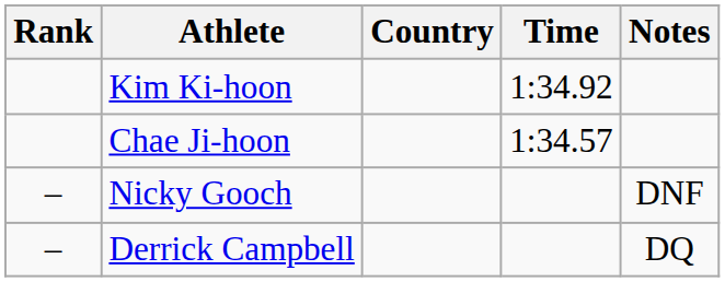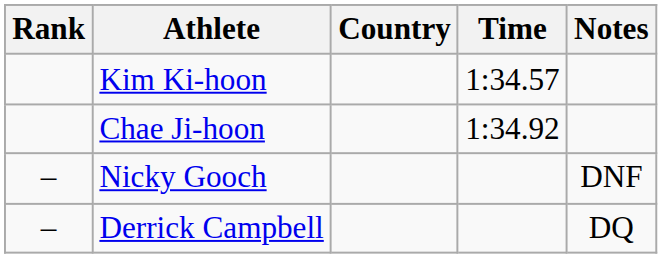Kim Ki-hoon | Time: 1:34.92 -> 1:34.57
Chae Ji-hoon | Time: 1:34.57 -> 1:34.92
